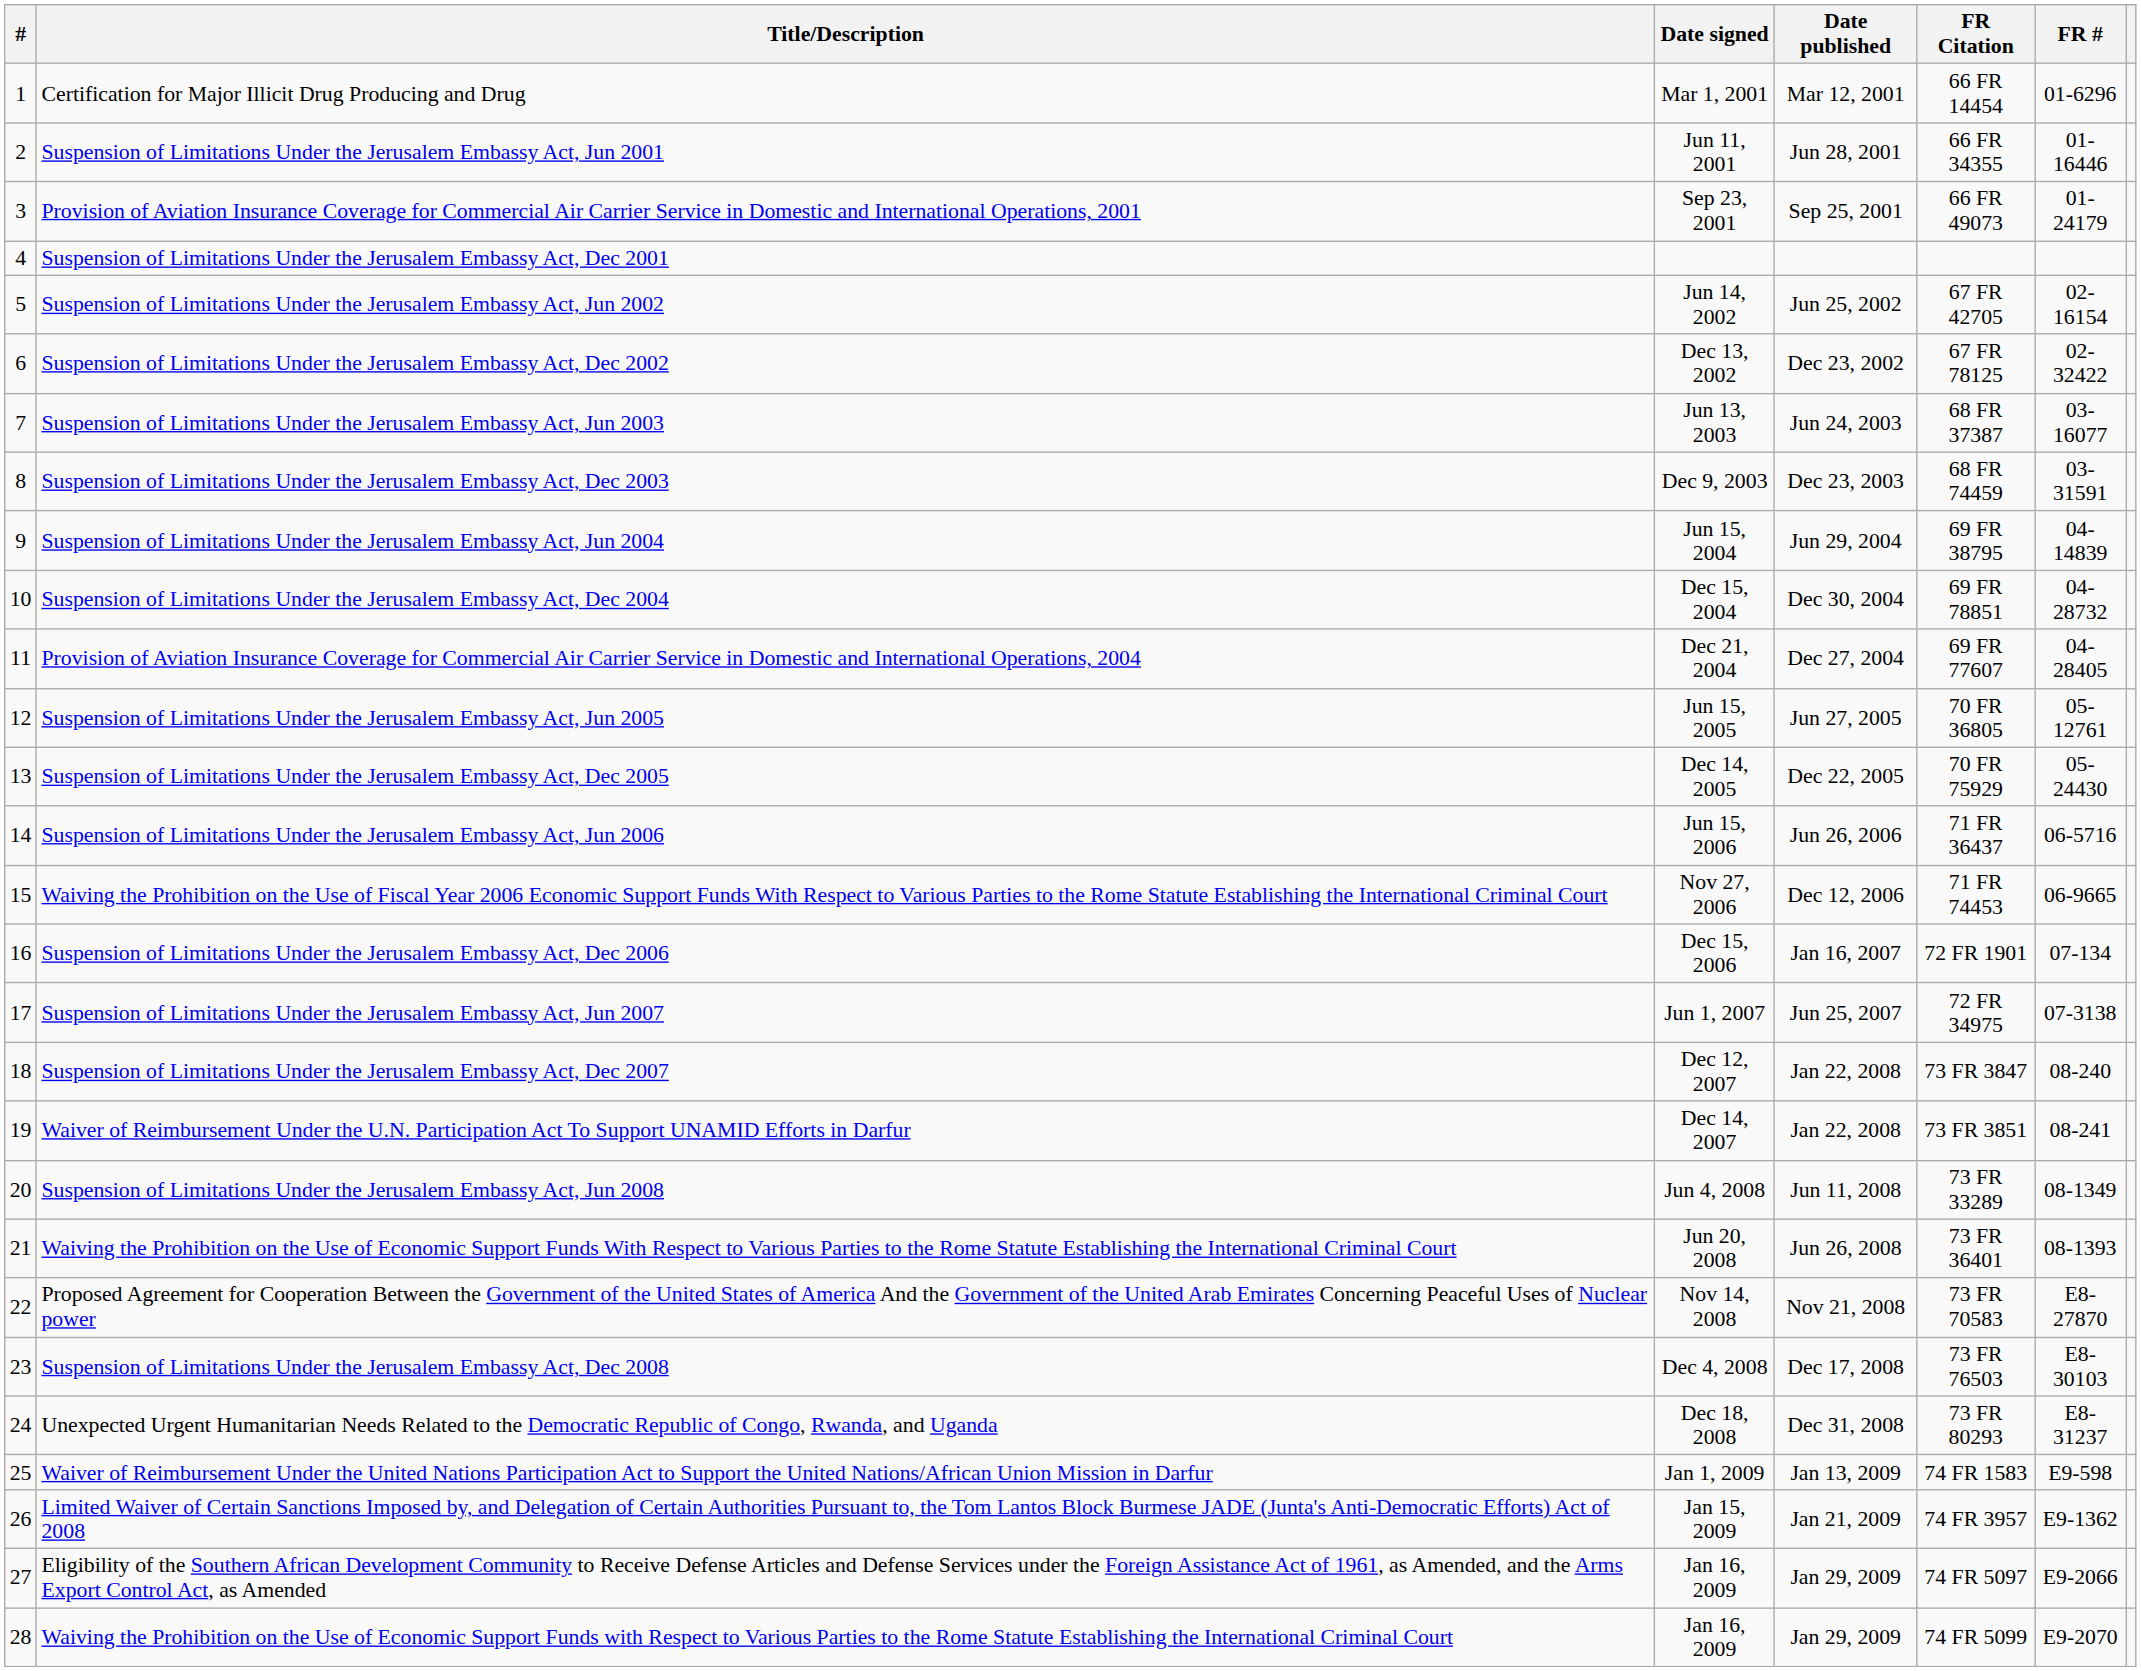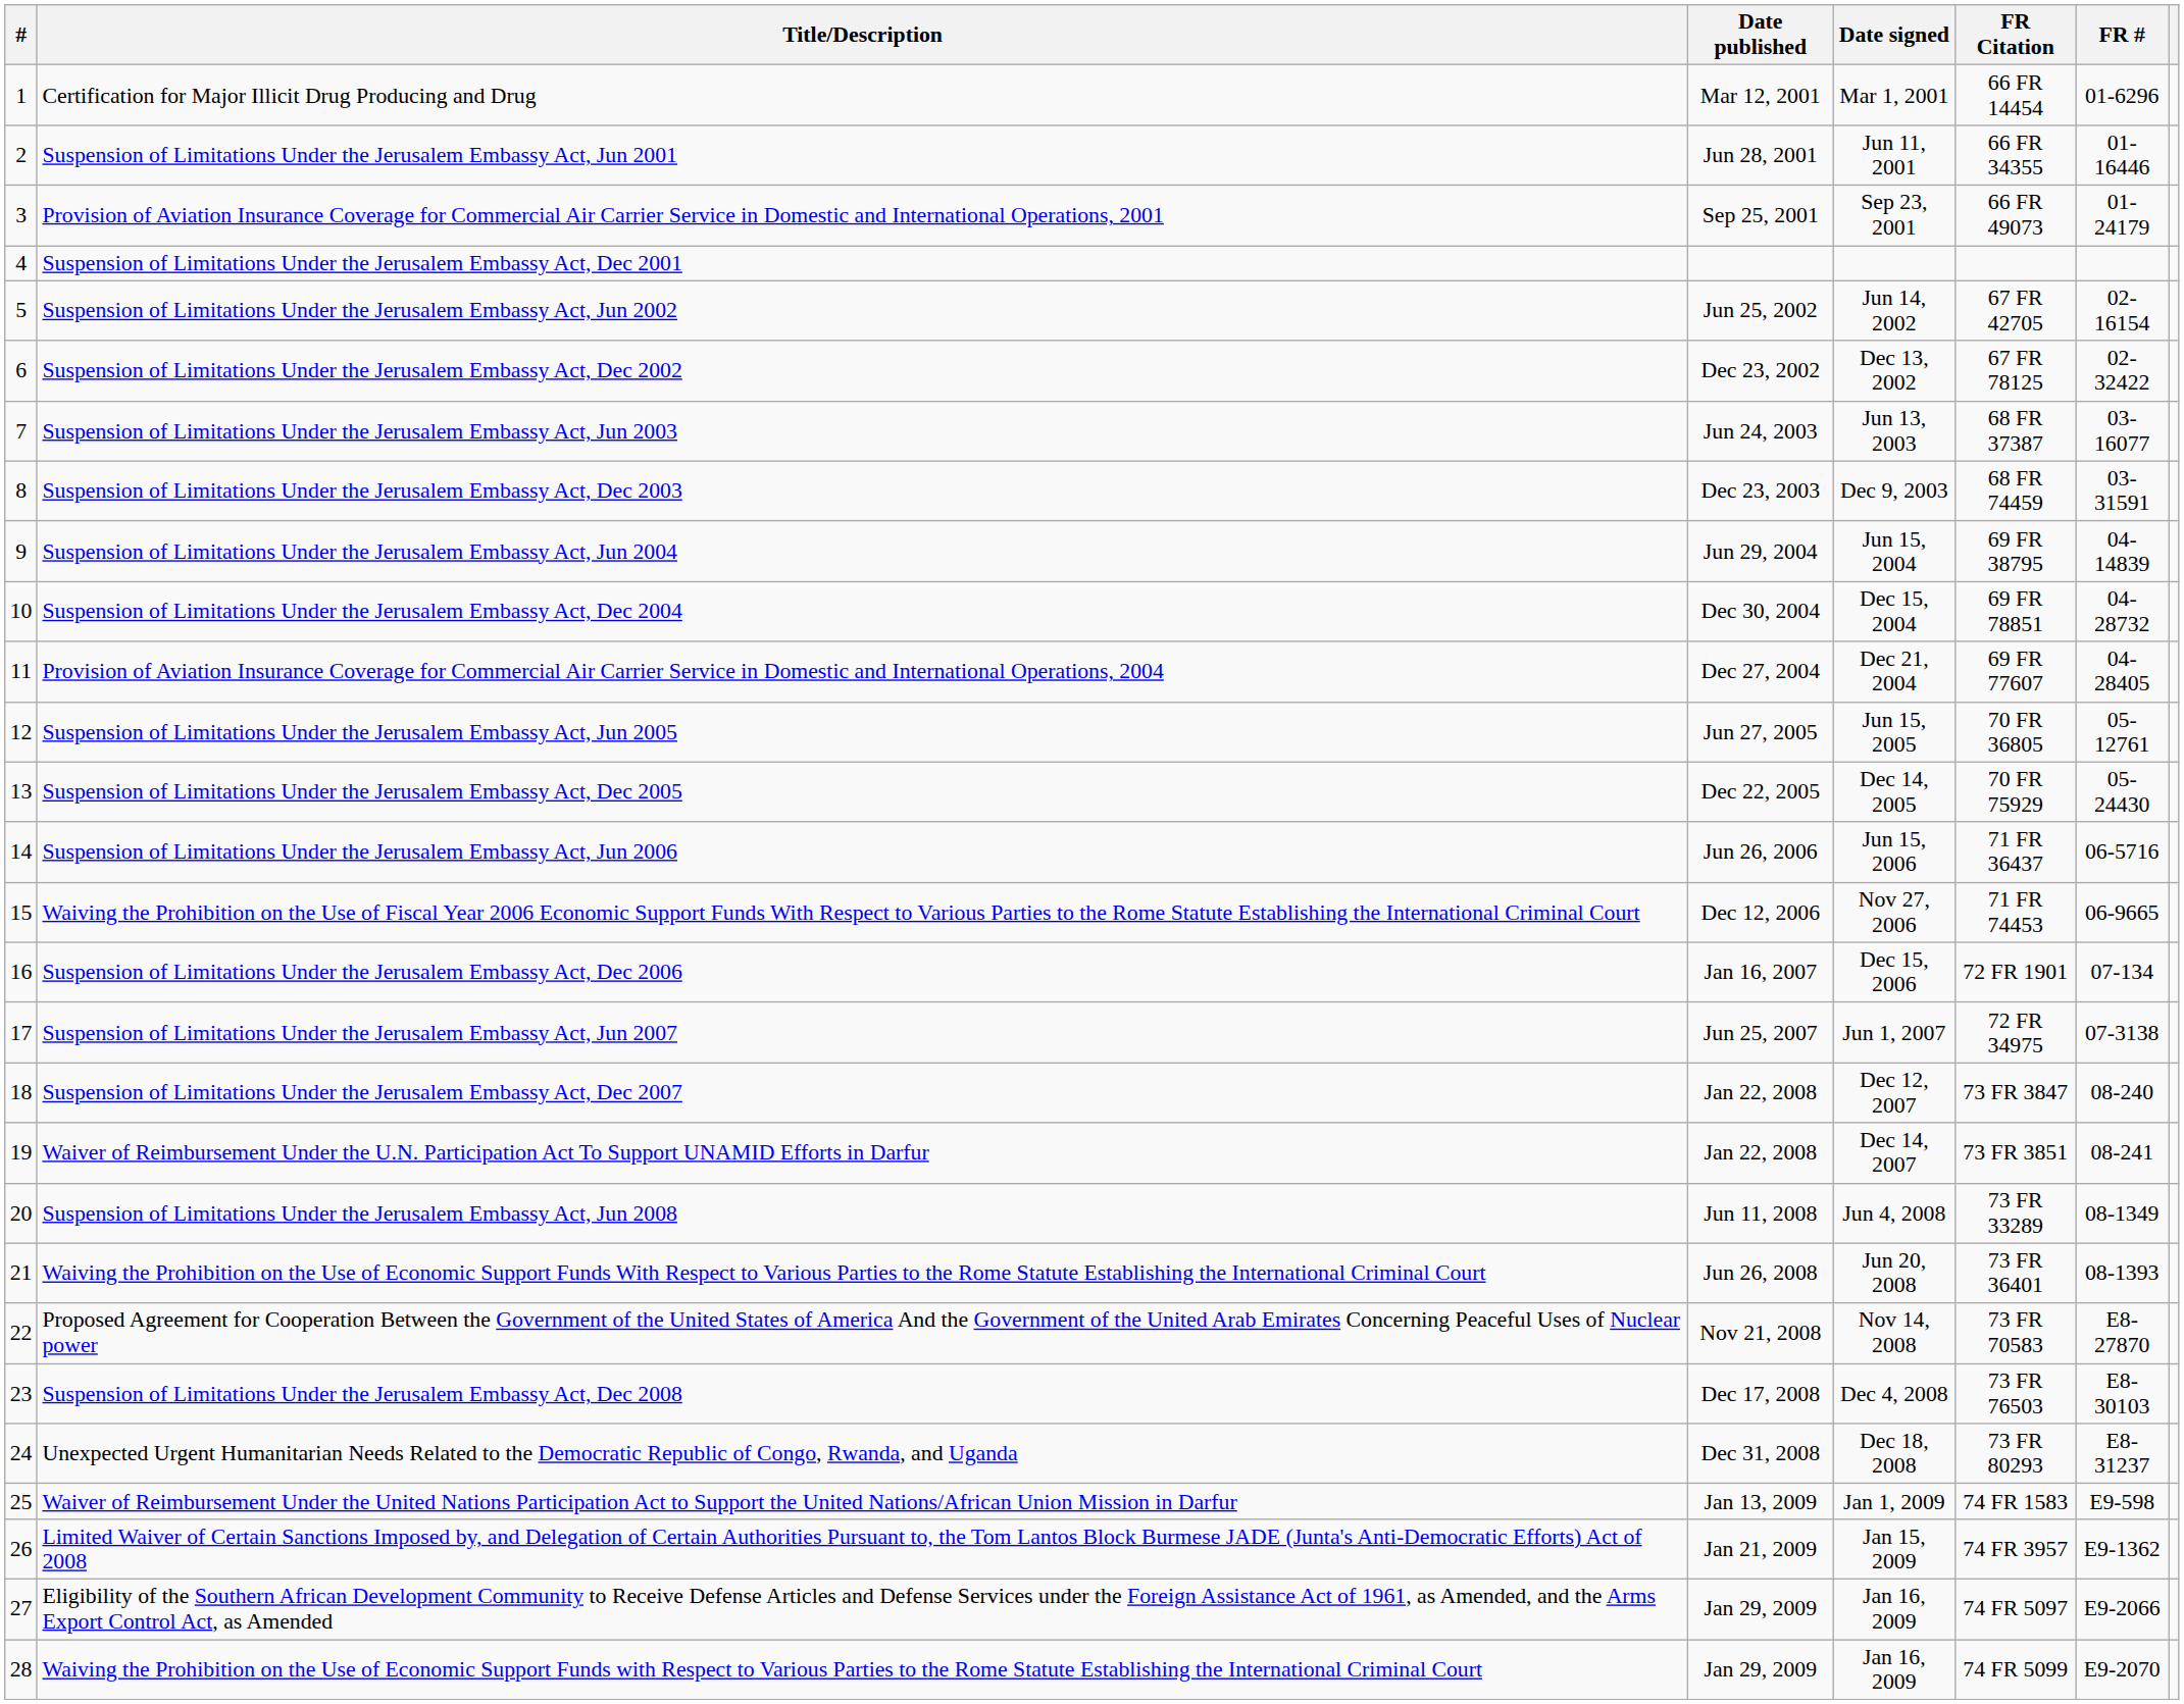columns swapped: Date signed <-> Date published
